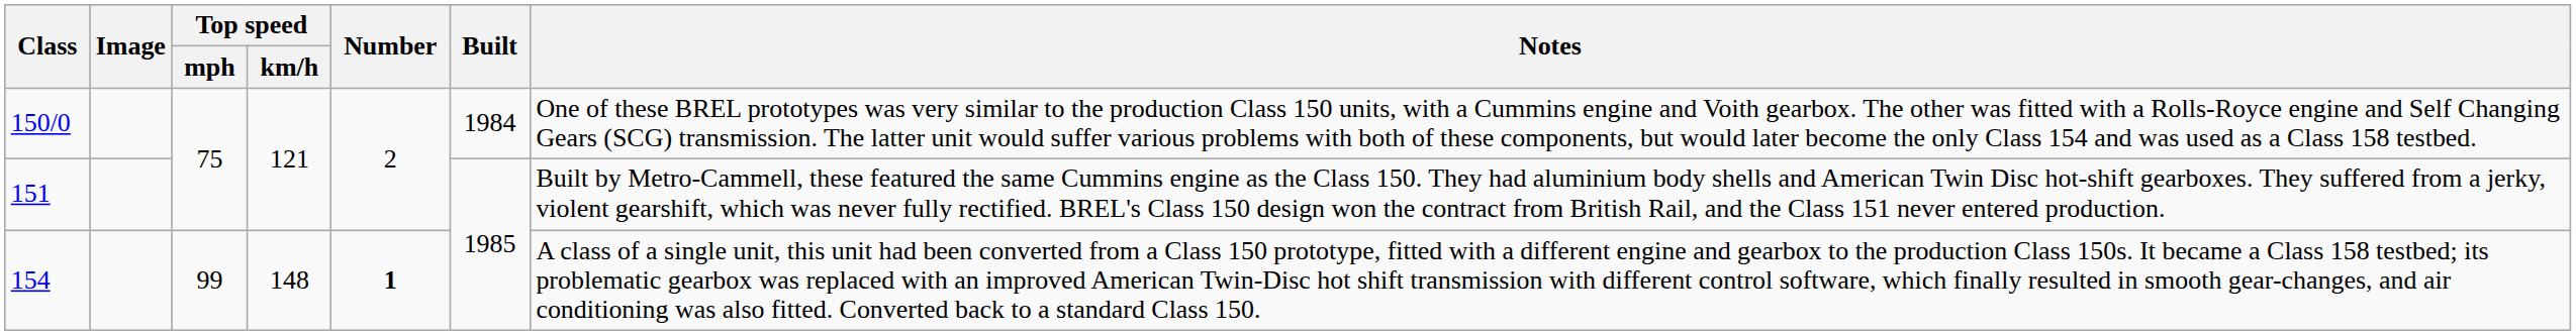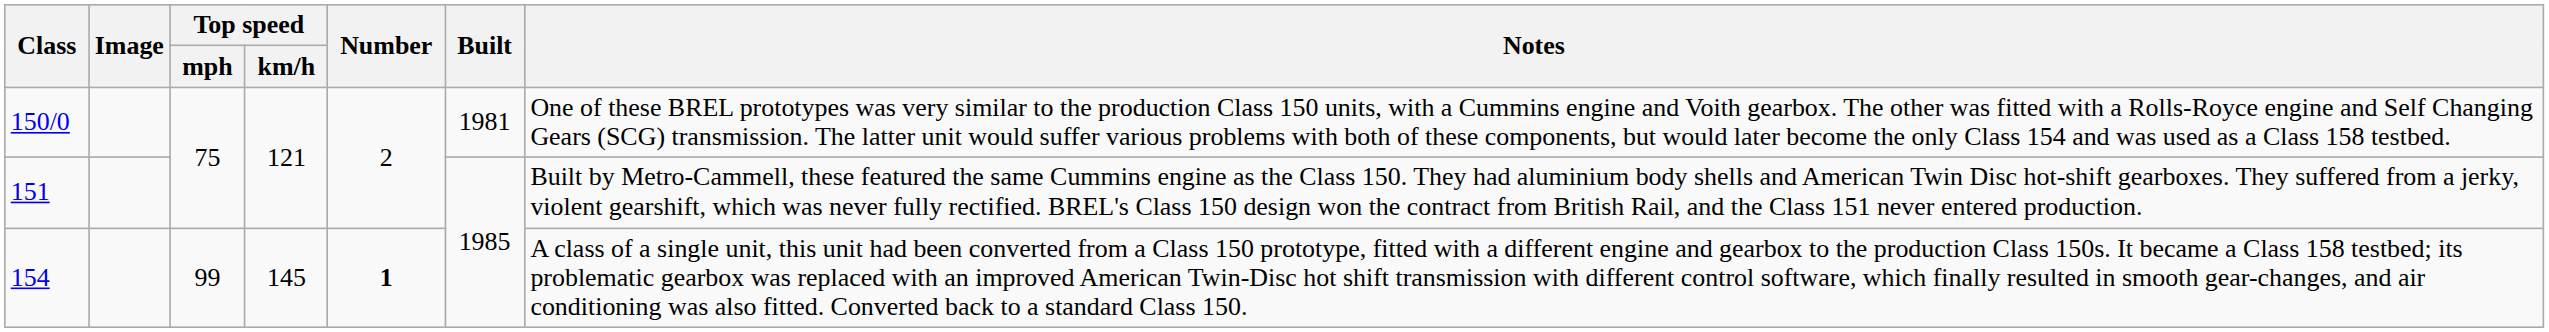150/0 | Built: 1984 -> 1981
154 | Top speed / km/h: 148 -> 145
